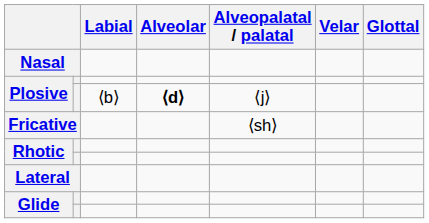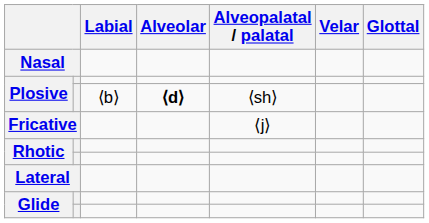Plosive / ⟨b⟩ | Alveopalatal / palatal: ⟨j⟩ -> ⟨sh⟩
Fricative | Alveopalatal / palatal: ⟨sh⟩ -> ⟨j⟩
